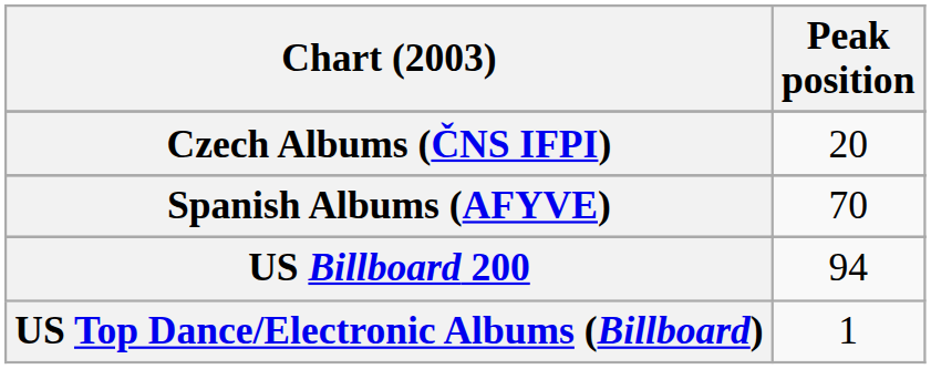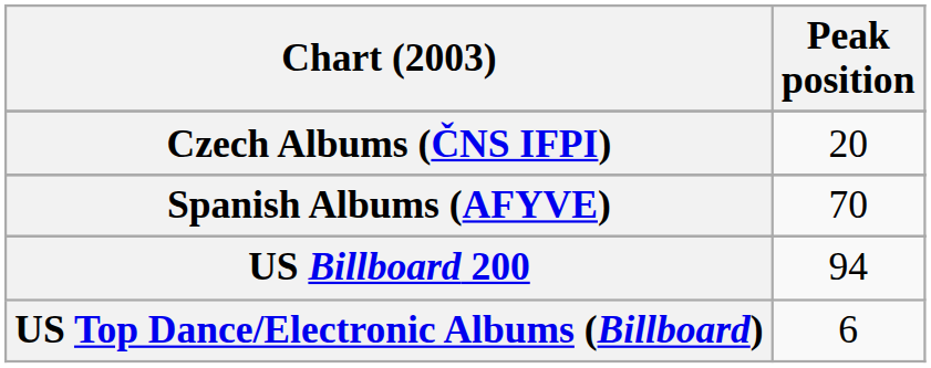US Top Dance/Electronic Albums (Billboard) | Peak position: 1 -> 6
